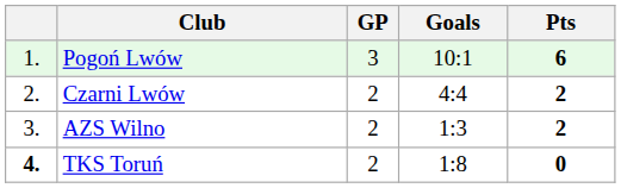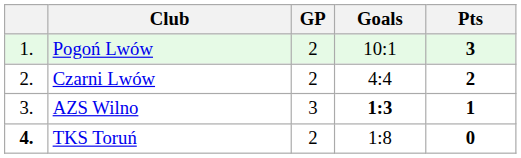Pogoń Lwów | GP: 3 -> 2
Pogoń Lwów | Pts: 6 -> 3
AZS Wilno | GP: 2 -> 3
AZS Wilno | Goals: normal -> bold
AZS Wilno | Pts: 2 -> 1
